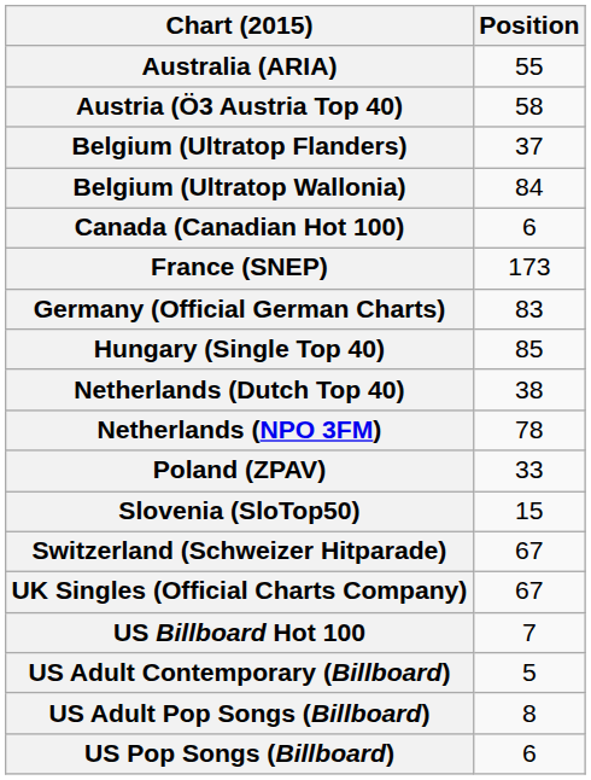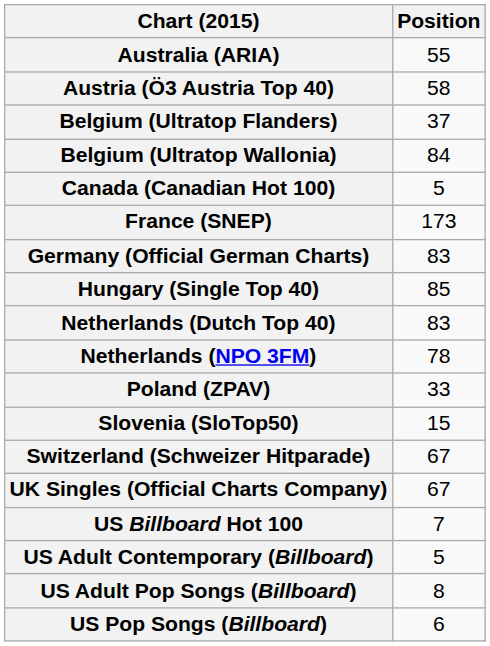Canada (Canadian Hot 100) | Position: 6 -> 5
Netherlands (Dutch Top 40) | Position: 38 -> 83
